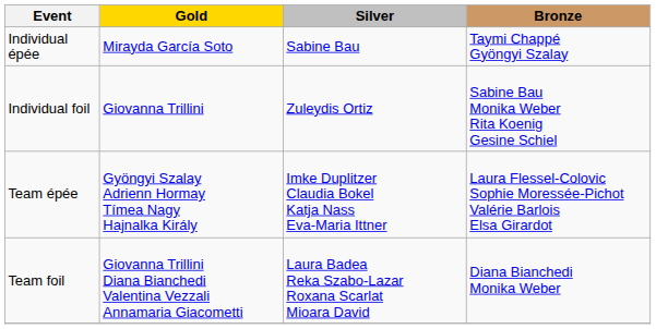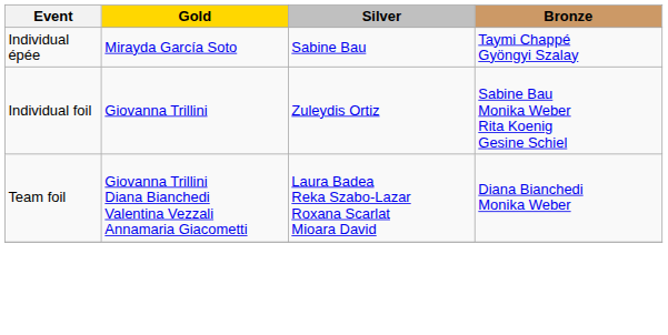- row: Team épée | Gyöngyi Szalay Adrienn Hormay Tímea Nagy Hajnalka Király | Imke Duplitzer Claudia Bokel Katja Nass Eva-Maria Ittner | Laura Flessel-Colovic Sophie Moressée-Pichot Valérie Barlois Elsa Girardot
